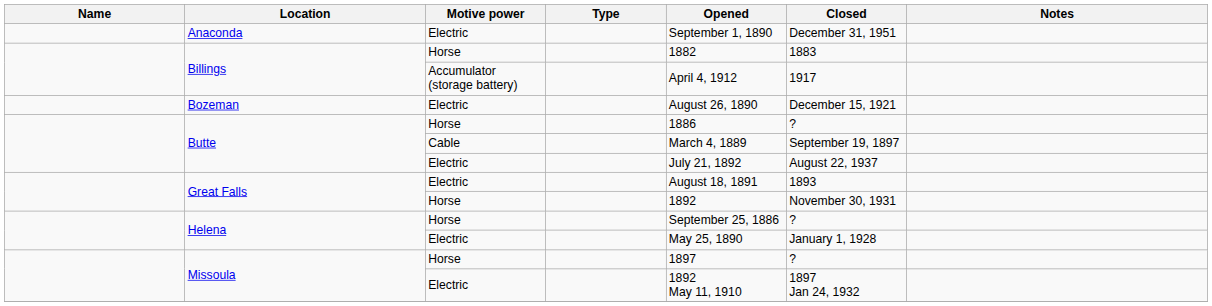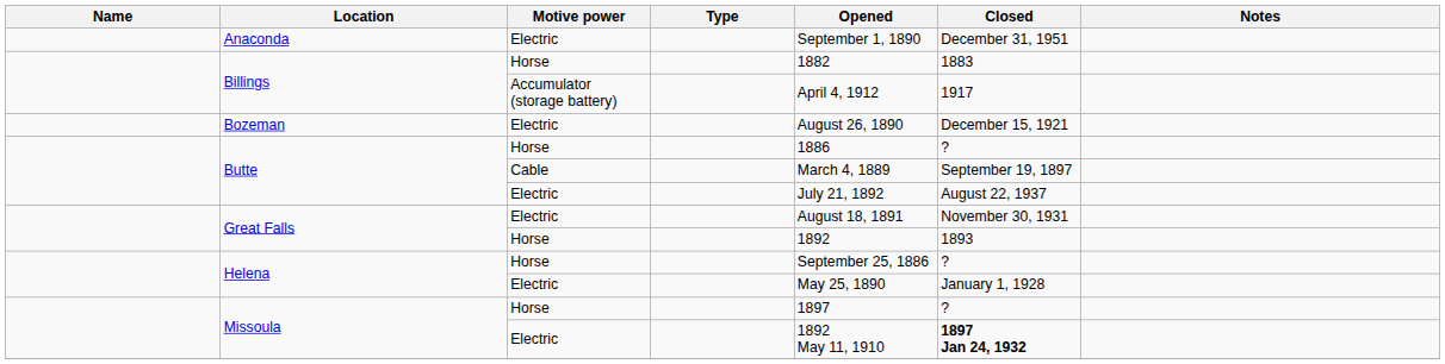Great Falls / Electric | Closed: 1893 -> November 30, 1931
Great Falls / Horse | Closed: November 30, 1931 -> 1893
Missoula / Electric | Closed: normal -> bold
